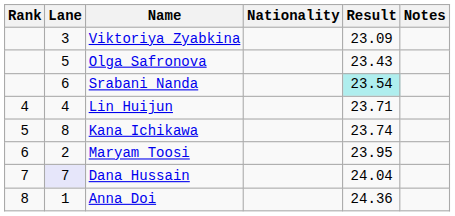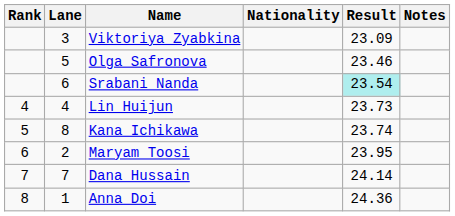Olga Safronova | Result: 23.43 -> 23.46
Lin Huijun | Result: 23.71 -> 23.73
Dana Hussain | Lane: lavender background -> no background
Dana Hussain | Result: 24.04 -> 24.14
